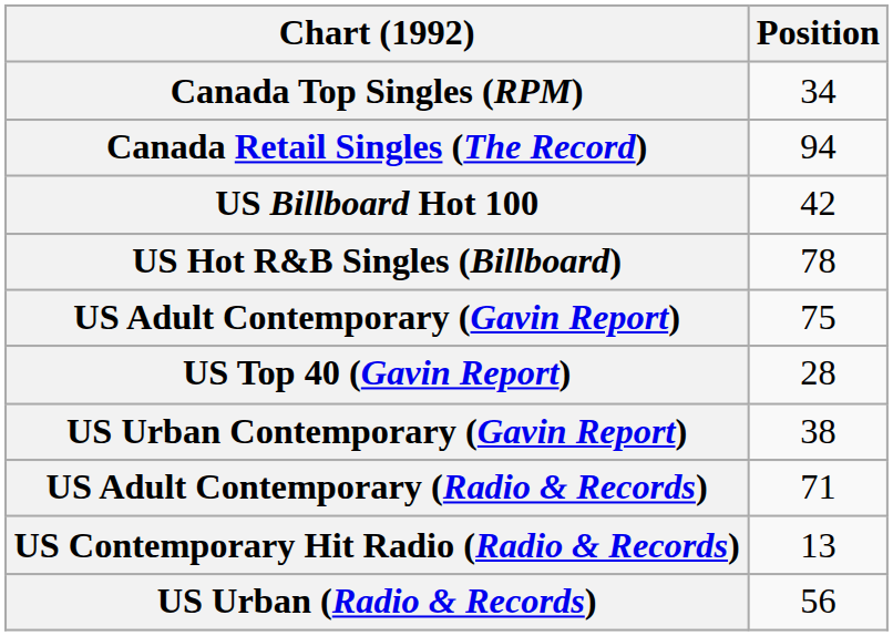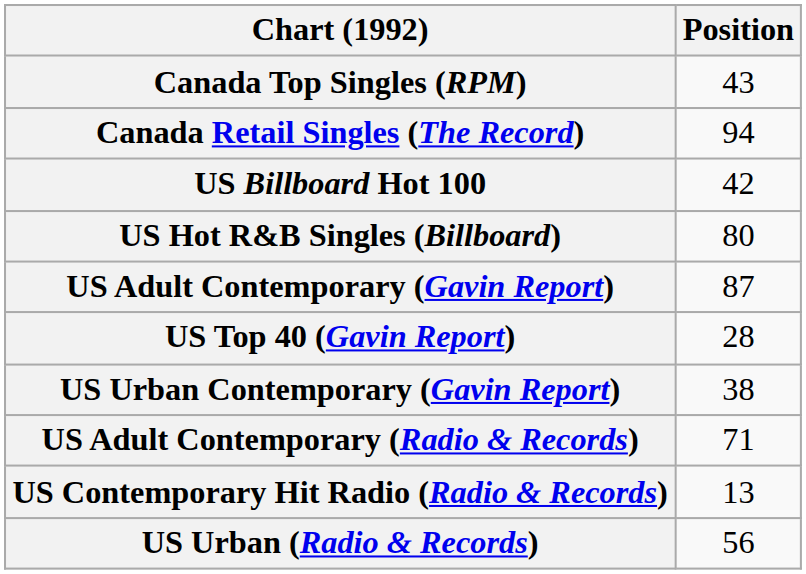Canada Top Singles (RPM) | Position: 34 -> 43
US Hot R&B Singles (Billboard) | Position: 78 -> 80
US Adult Contemporary (Gavin Report) | Position: 75 -> 87
